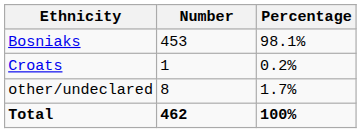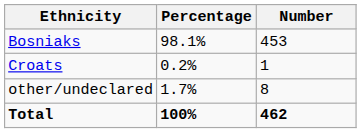columns swapped: Number <-> Percentage
